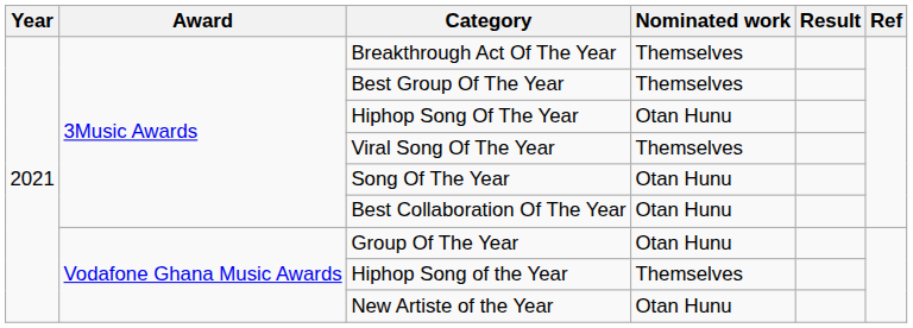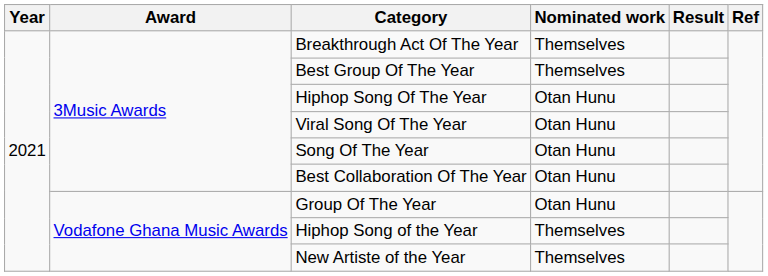Viral Song Of The Year | Nominated work: Themselves -> Otan Hunu
New Artiste of the Year | Nominated work: Otan Hunu -> Themselves
